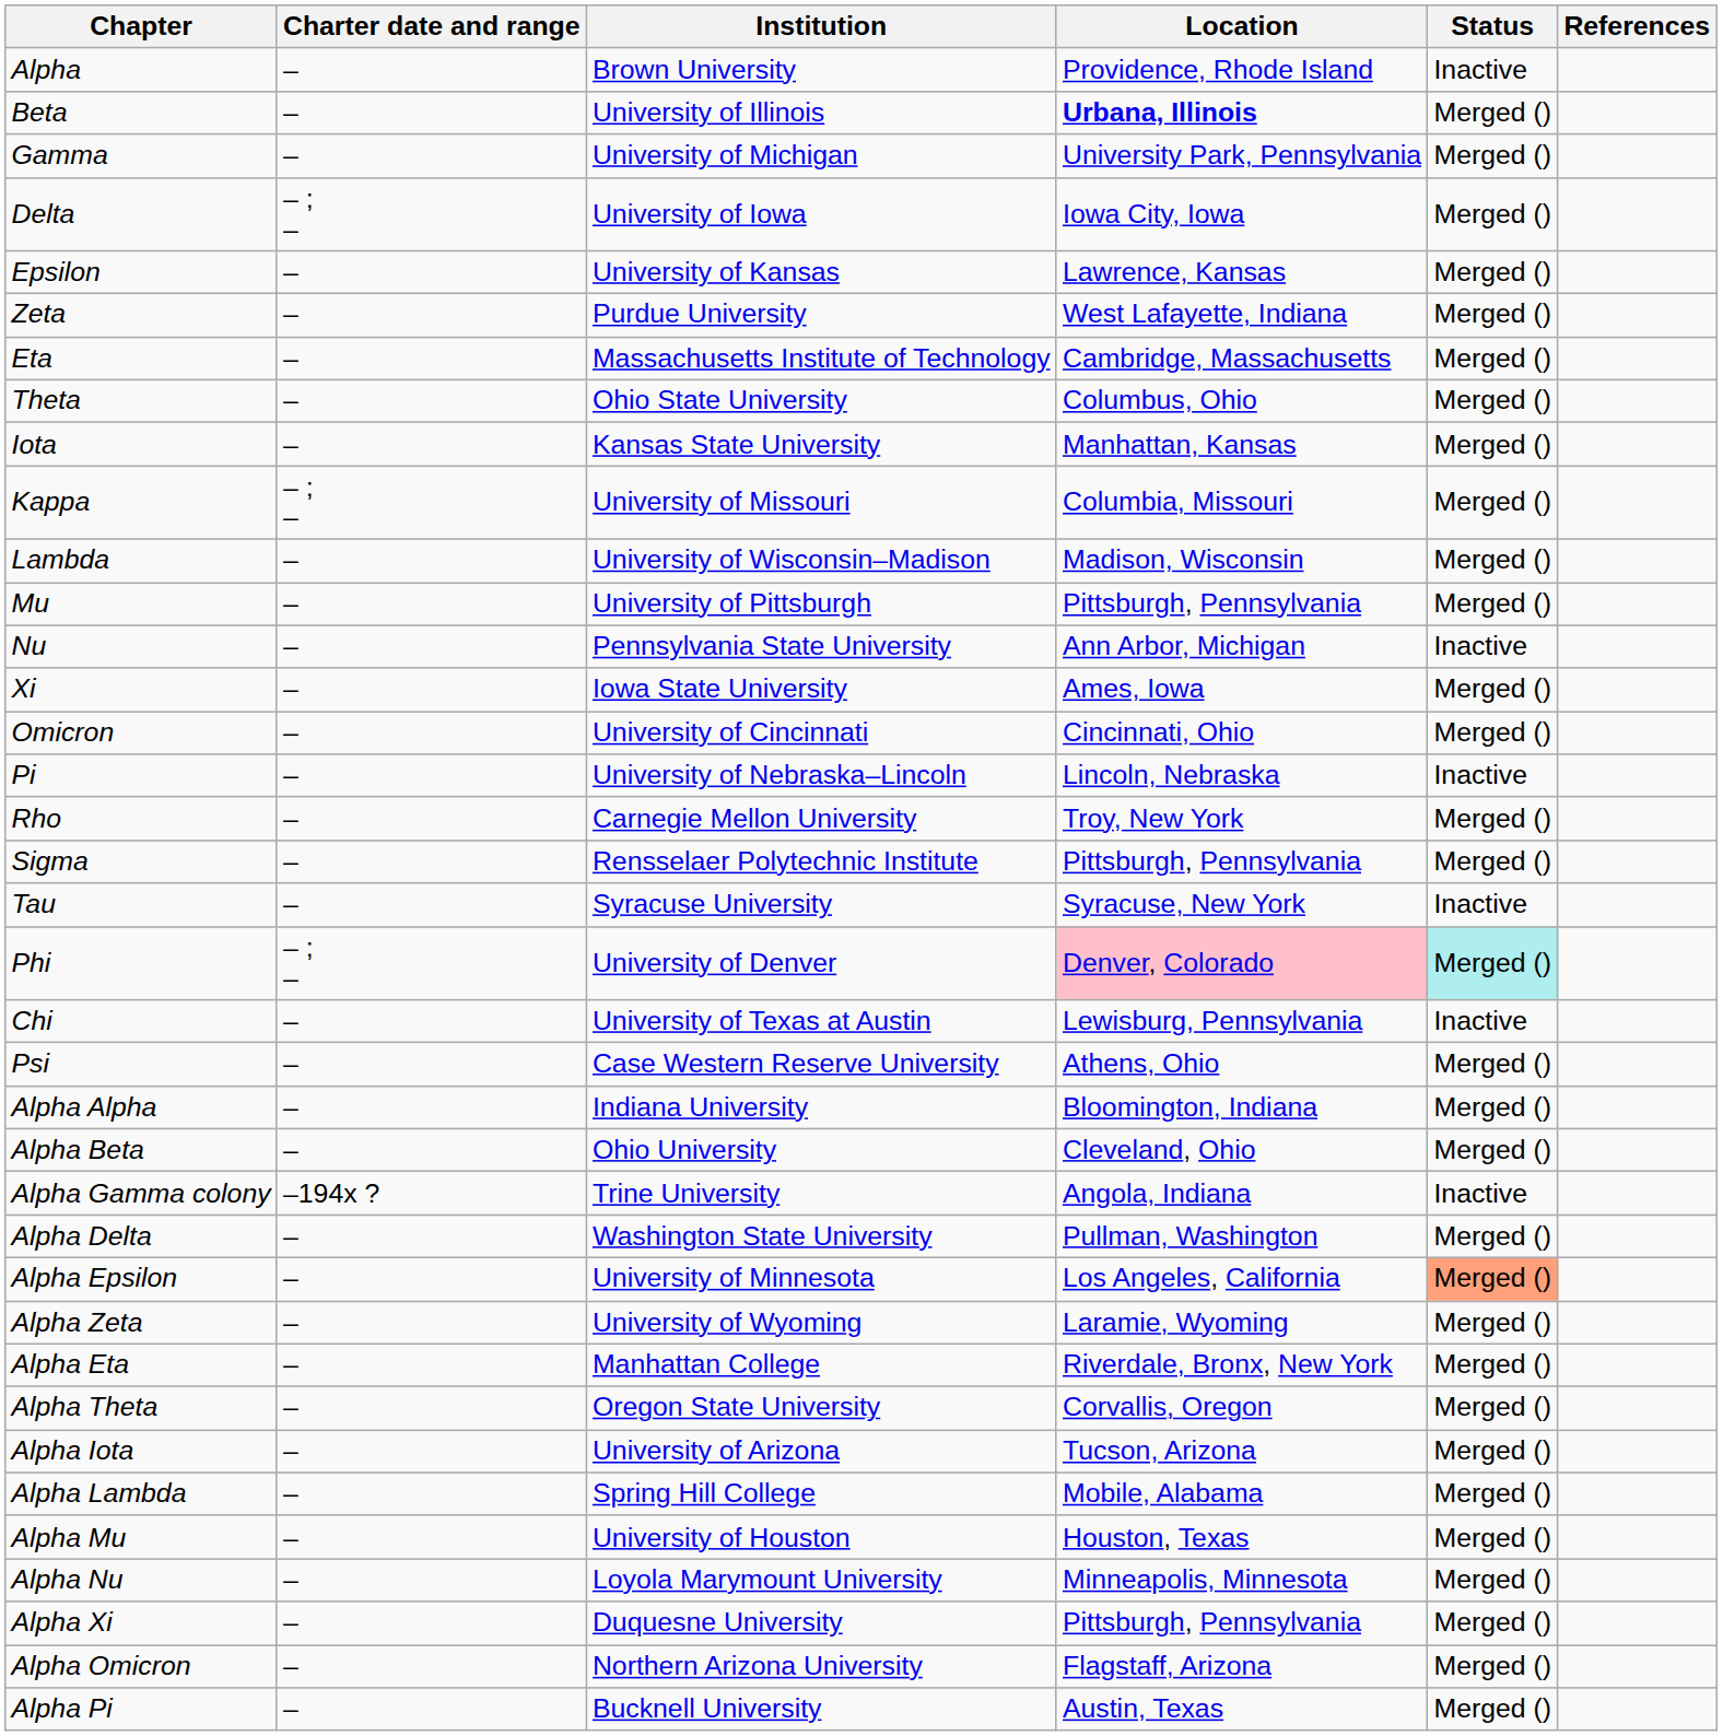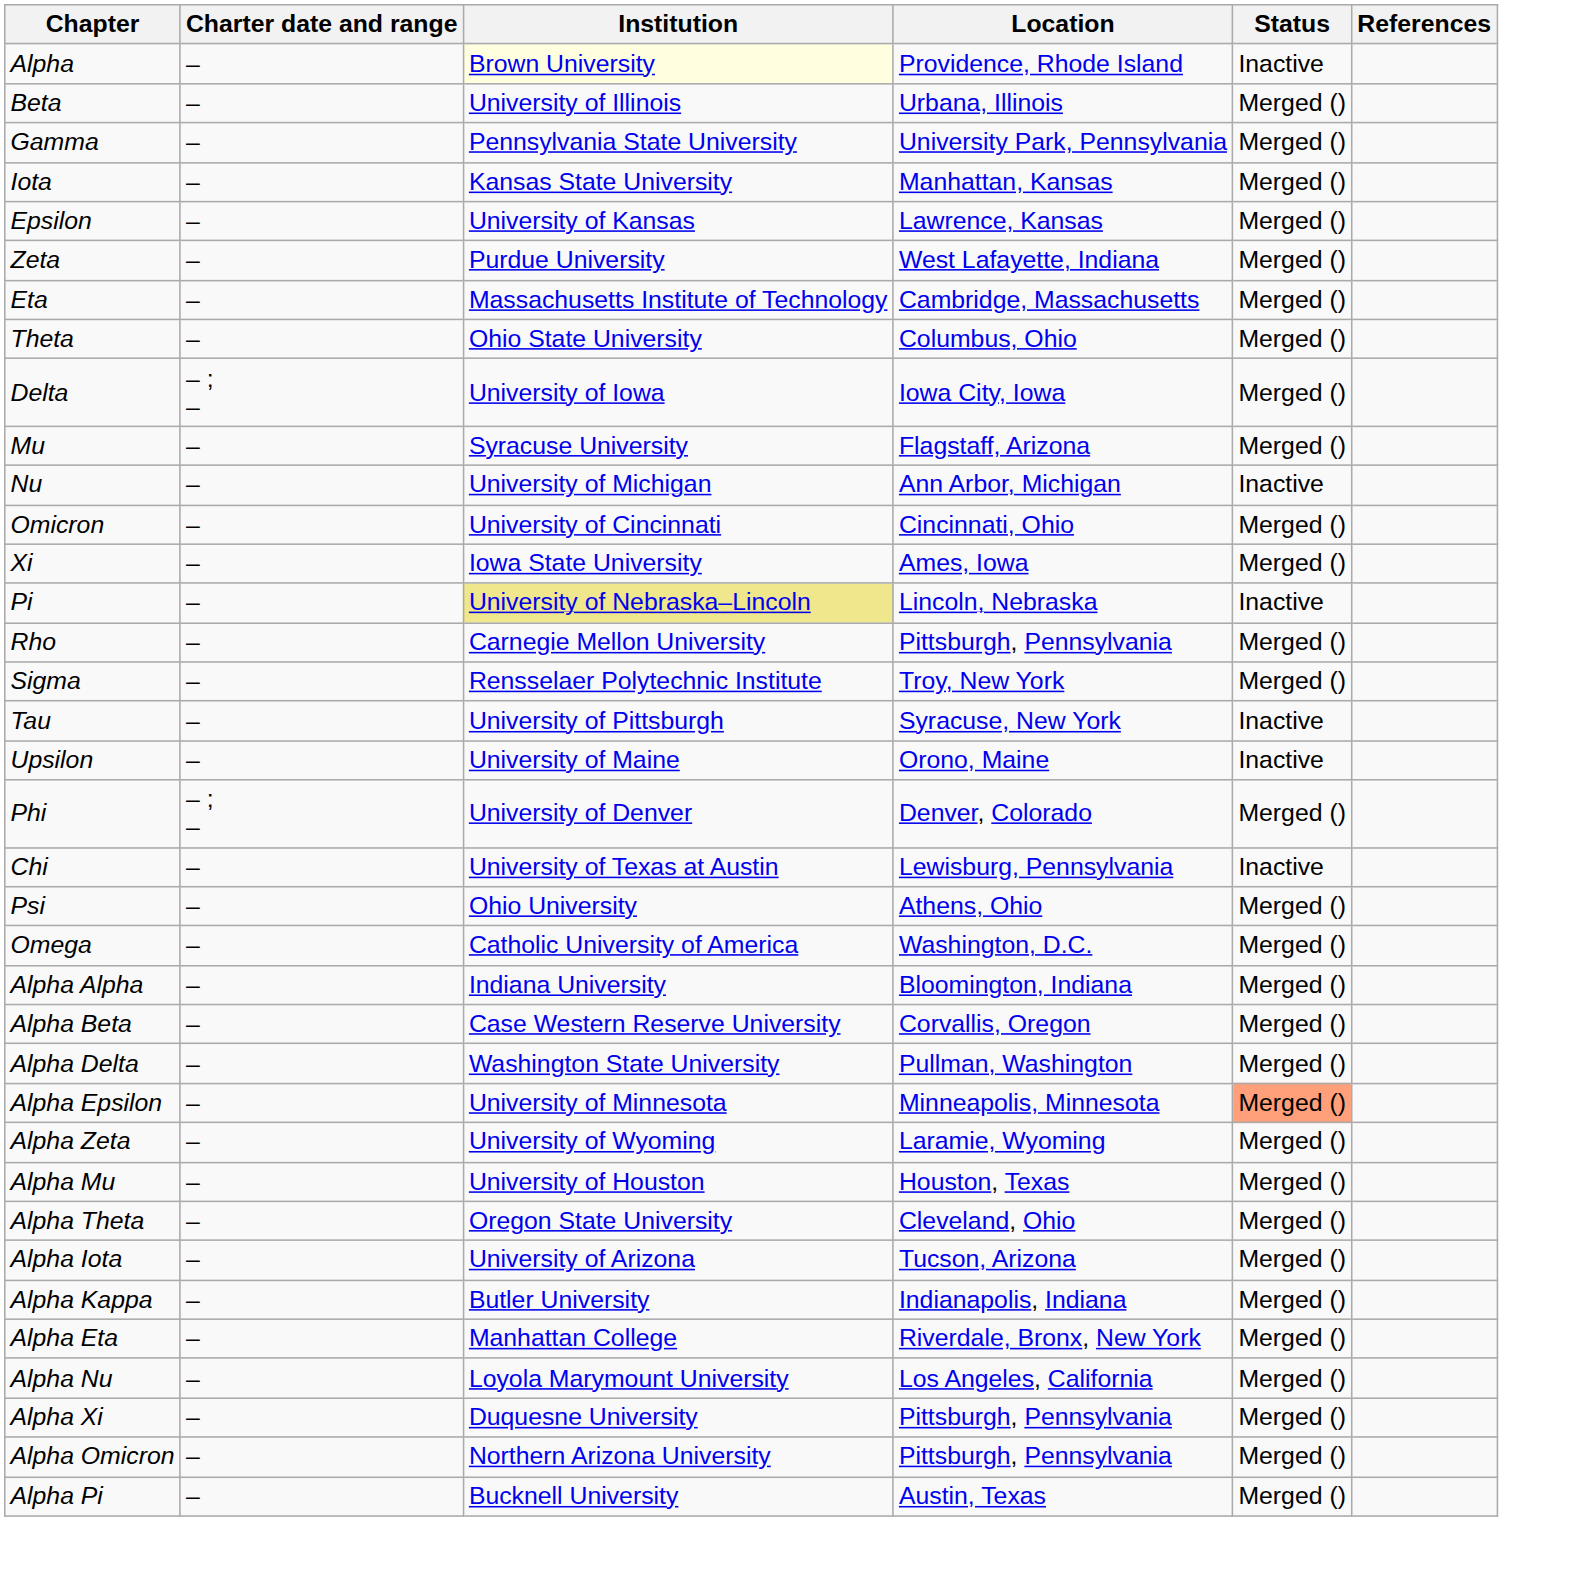Alpha | Institution: no background -> lightyellow background
Beta | Location: bold -> normal
Gamma | Institution: University of Michigan -> Pennsylvania State University
rows swapped: Delta <-> Iota
- row: Kappa | – ; – | University of Missouri | Columbia, Missouri | Merged ()
- row: Lambda | – | University of Wisconsin–Madison | Madison, Wisconsin | Merged ()
Mu | Institution: University of Pittsburgh -> Syracuse University
Mu | Location: Pittsburgh, Pennsylvania -> Flagstaff, Arizona
Nu | Institution: Pennsylvania State University -> University of Michigan
rows swapped: Xi <-> Omicron
Pi | Institution: no background -> khaki background
Rho | Location: Troy, New York -> Pittsburgh, Pennsylvania
Sigma | Location: Pittsburgh, Pennsylvania -> Troy, New York
Tau | Institution: Syracuse University -> University of Pittsburgh
+ row: Upsilon | – | University of Maine | Orono, Maine | Inactive
Phi | Location: pink background -> no background
Phi | Status: paleturquoise background -> no background
Psi | Institution: Case Western Reserve University -> Ohio University
+ row: Omega | – | Catholic University of America | Washington, D.C. | Merged ()
Alpha Beta | Institution: Ohio University -> Case Western Reserve University
Alpha Beta | Location: Cleveland, Ohio -> Corvallis, Oregon
- row: Alpha Gamma colony | –194x ? | Trine University | Angola, Indiana | Inactive
Alpha Epsilon | Location: Los Angeles, California -> Minneapolis, Minnesota
rows swapped: Alpha Eta <-> Alpha Mu
Alpha Theta | Location: Corvallis, Oregon -> Cleveland, Ohio
+ row: Alpha Kappa | – | Butler University | Indianapolis, Indiana | Merged ()
- row: Alpha Lambda | – | Spring Hill College | Mobile, Alabama | Merged ()
Alpha Nu | Location: Minneapolis, Minnesota -> Los Angeles, California
Alpha Omicron | Location: Flagstaff, Arizona -> Pittsburgh, Pennsylvania
